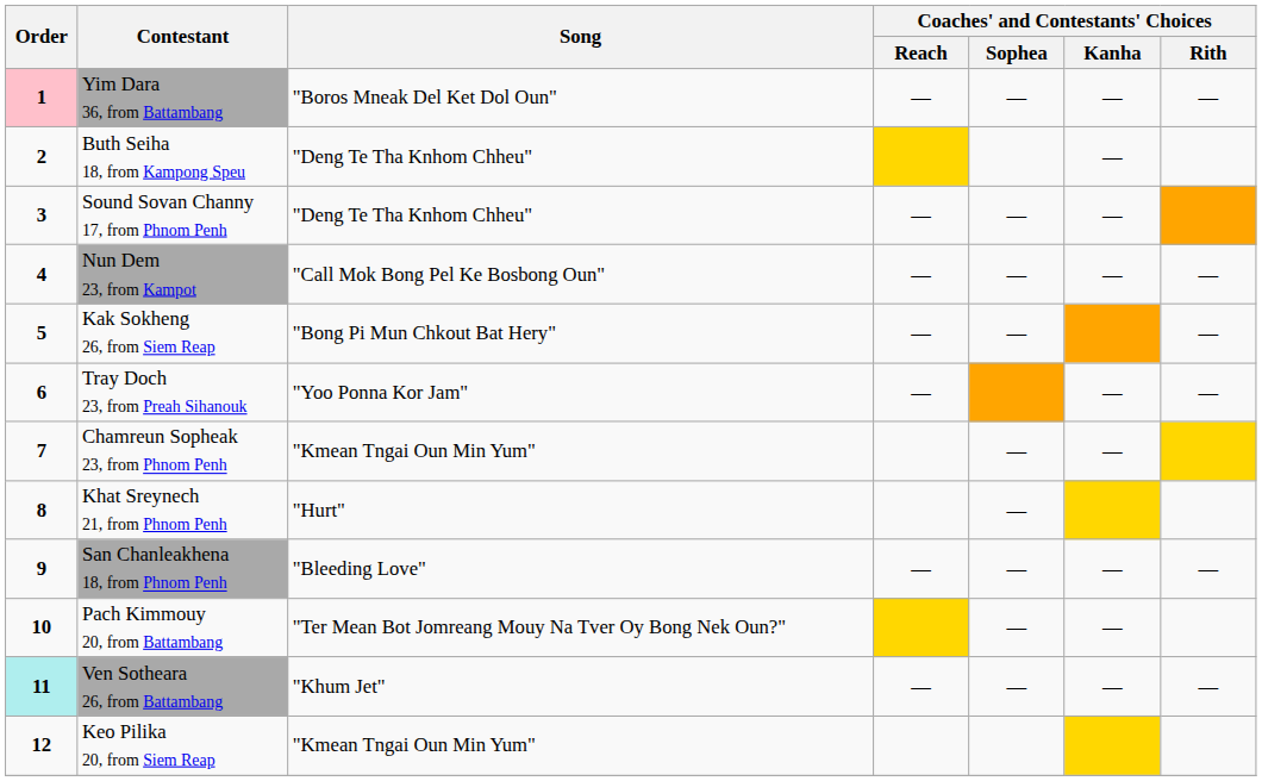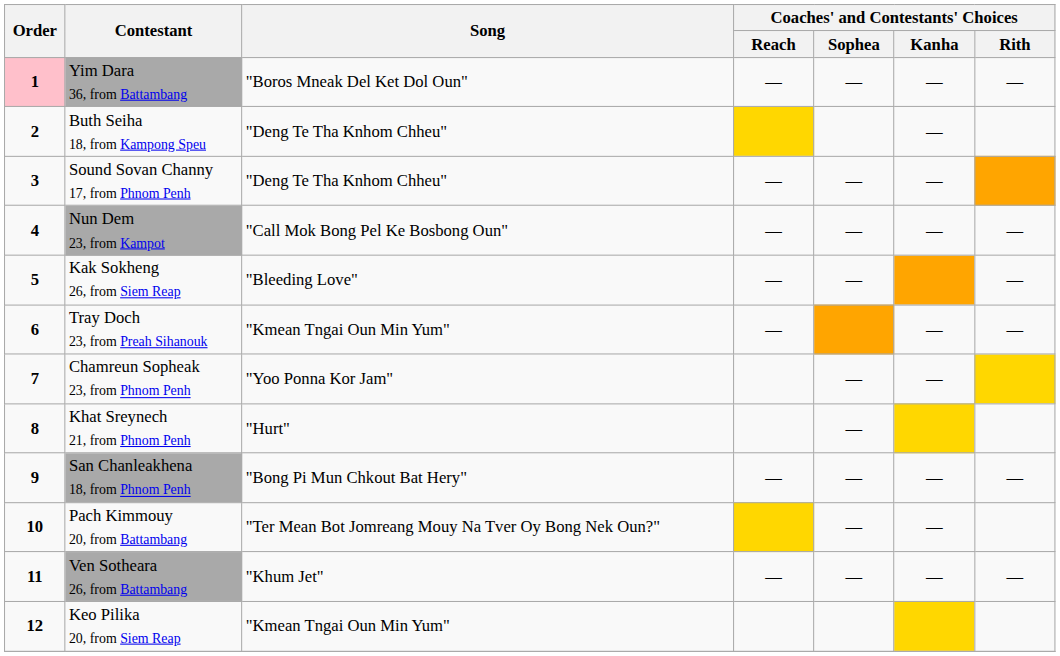Kak Sokheng 26, from Siem Reap | Song: "Bong Pi Mun Chkout Bat Hery" -> "Bleeding Love"
Tray Doch 23, from Preah Sihanouk | Song: "Yoo Ponna Kor Jam" -> "Kmean Tngai Oun Min Yum"
Chamreun Sopheak 23, from Phnom Penh | Song: "Kmean Tngai Oun Min Yum" -> "Yoo Ponna Kor Jam"
San Chanleakhena 18, from Phnom Penh | Song: "Bleeding Love" -> "Bong Pi Mun Chkout Bat Hery"
Ven Sotheara 26, from Battambang | Order: paleturquoise background -> no background
